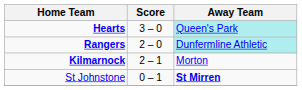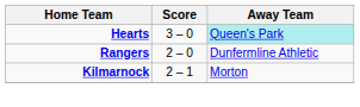Rangers | Away Team: paleturquoise background -> no background
- row: St Johnstone | 0 – 1 | St Mirren
